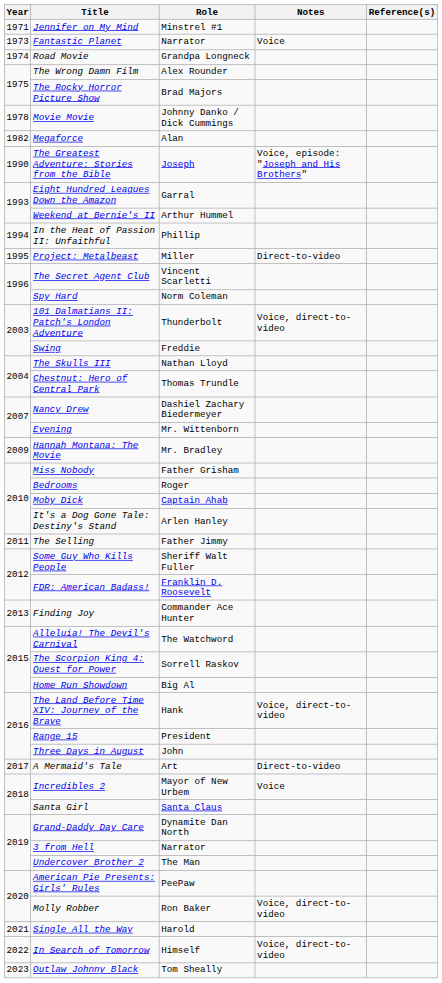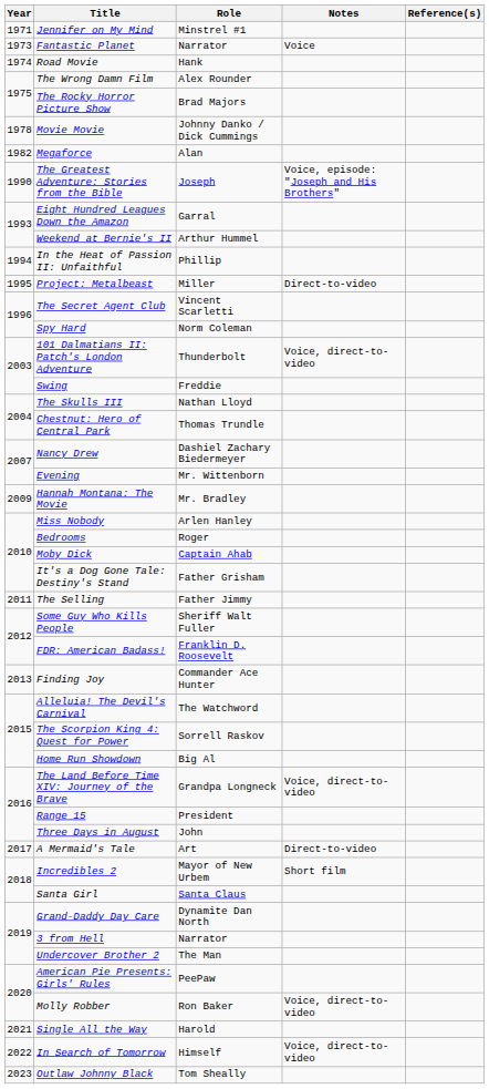Road Movie | Role: Grandpa Longneck -> Hank
Miss Nobody | Role: Father Grisham -> Arlen Hanley
It's a Dog Gone Tale: Destiny's Stand | Role: Arlen Hanley -> Father Grisham
The Land Before Time XIV: Journey of the Brave | Role: Hank -> Grandpa Longneck
Incredibles 2 | Notes: Voice -> Short film
